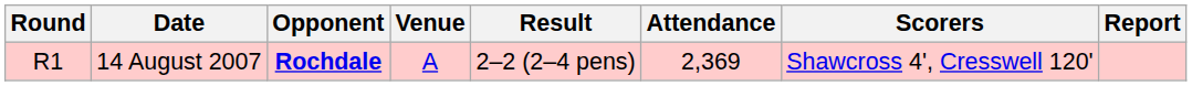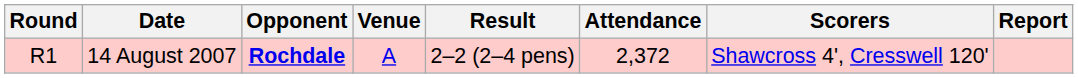14 August 2007 | Attendance: 2,369 -> 2,372
